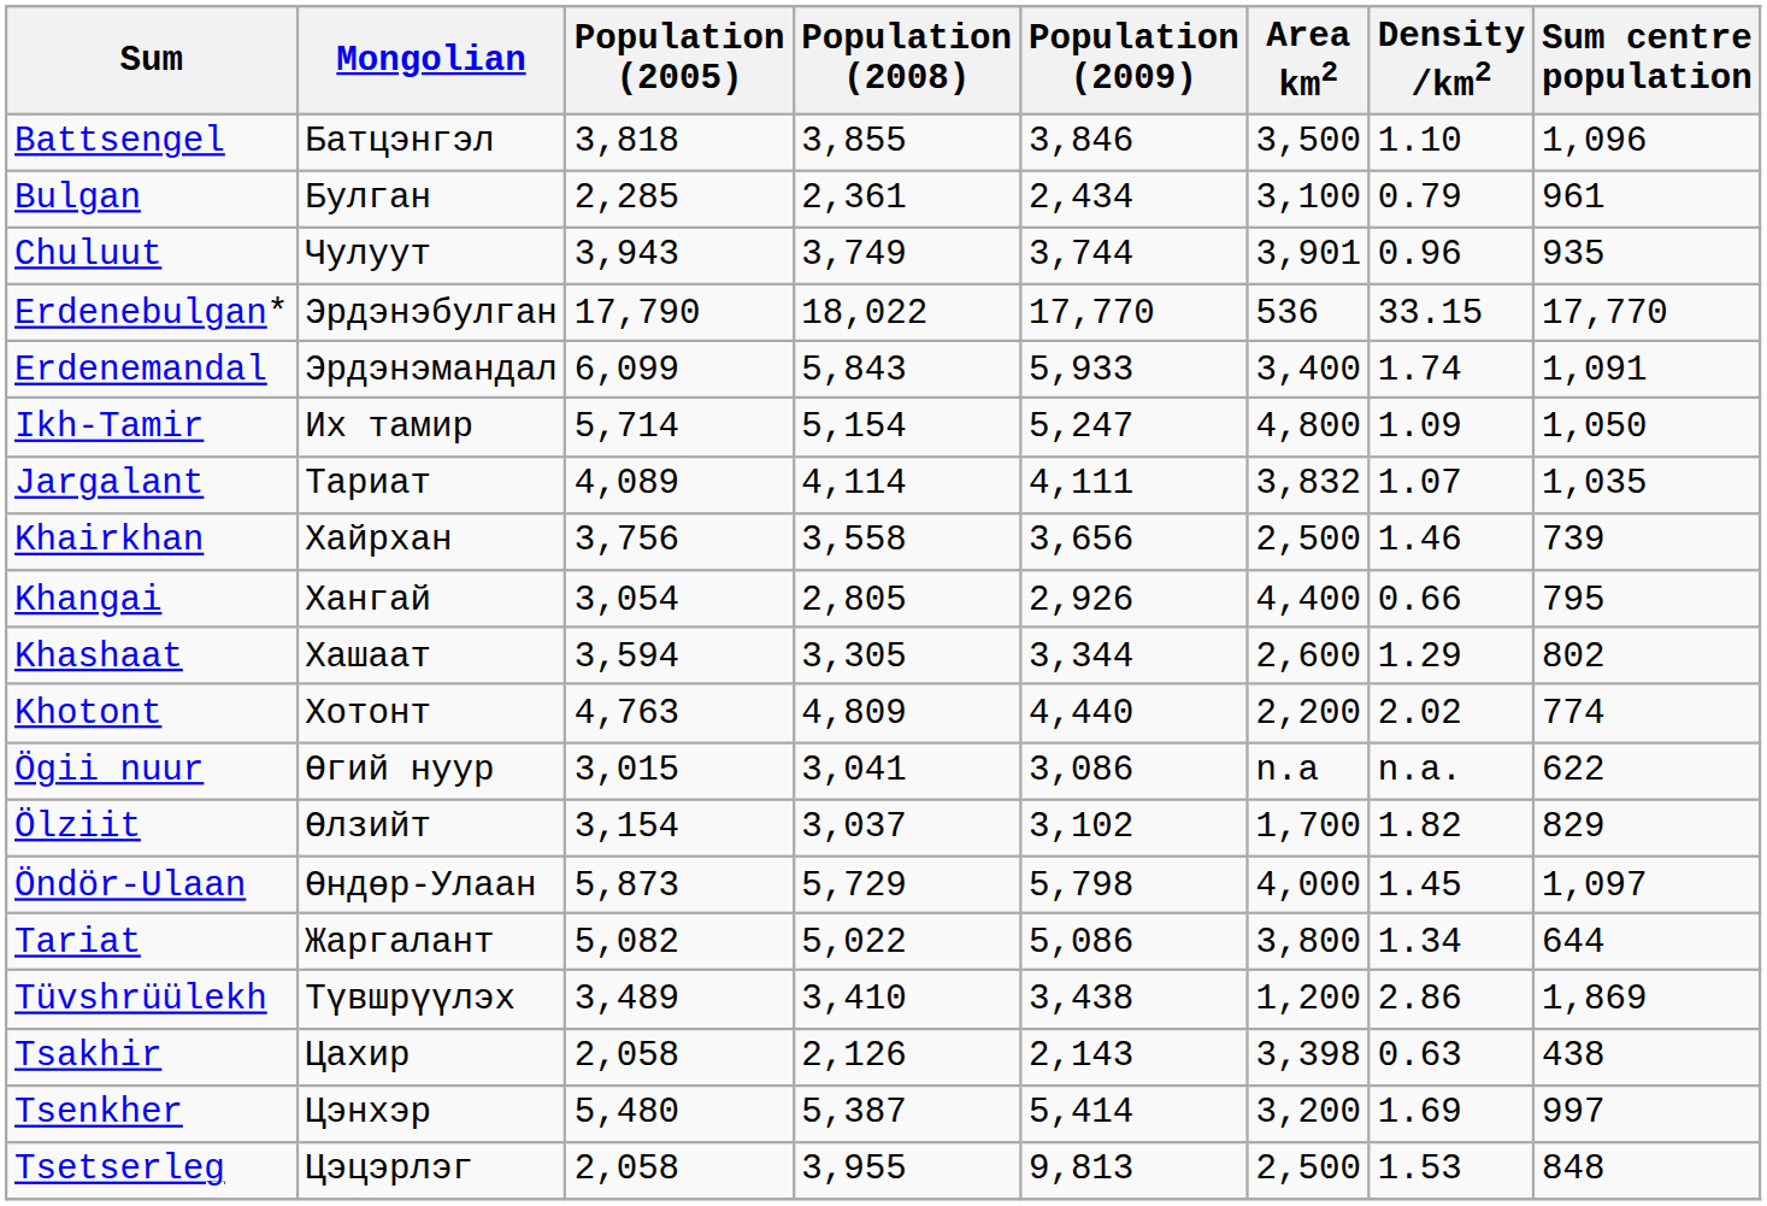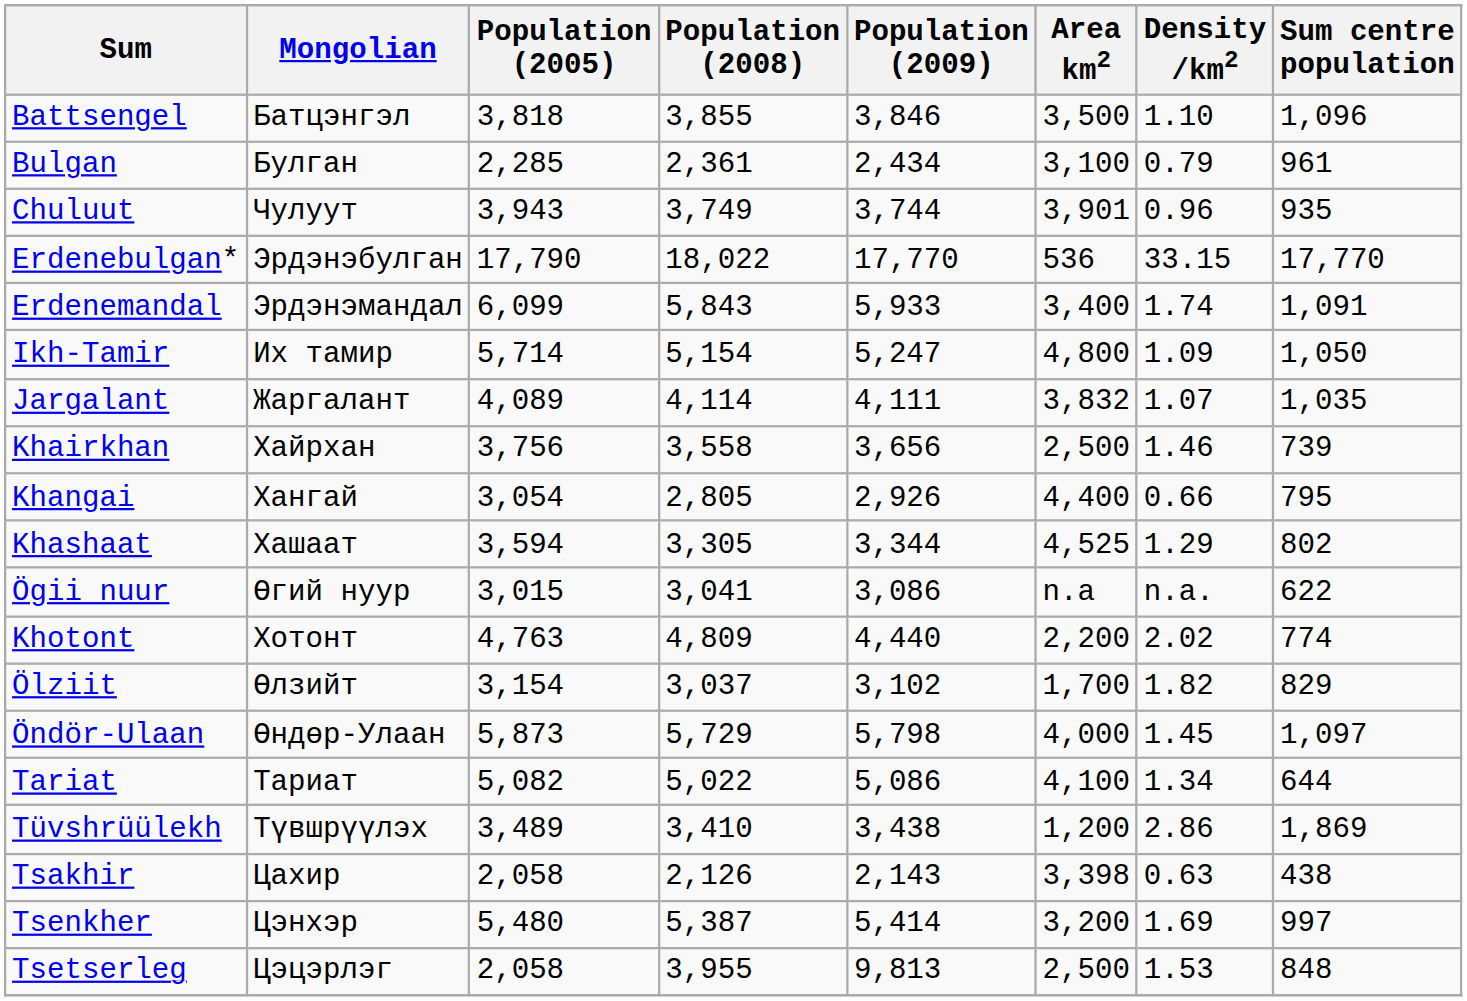Jargalant | Mongolian: Тариат -> Жаргалант
Khashaat | Area km2: 2,600 -> 4,525
rows swapped: Khotont <-> Ögii nuur
Tariat | Mongolian: Жаргалант -> Тариат
Tariat | Area km2: 3,800 -> 4,100
